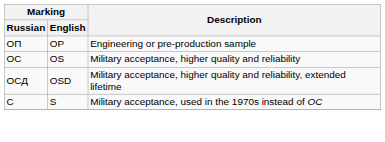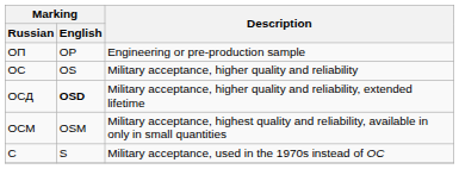ОСД | Marking / English: normal -> bold
+ row: ОСМ | OSM | Military acceptance, highest quality and reliability, available in only in small quantities
